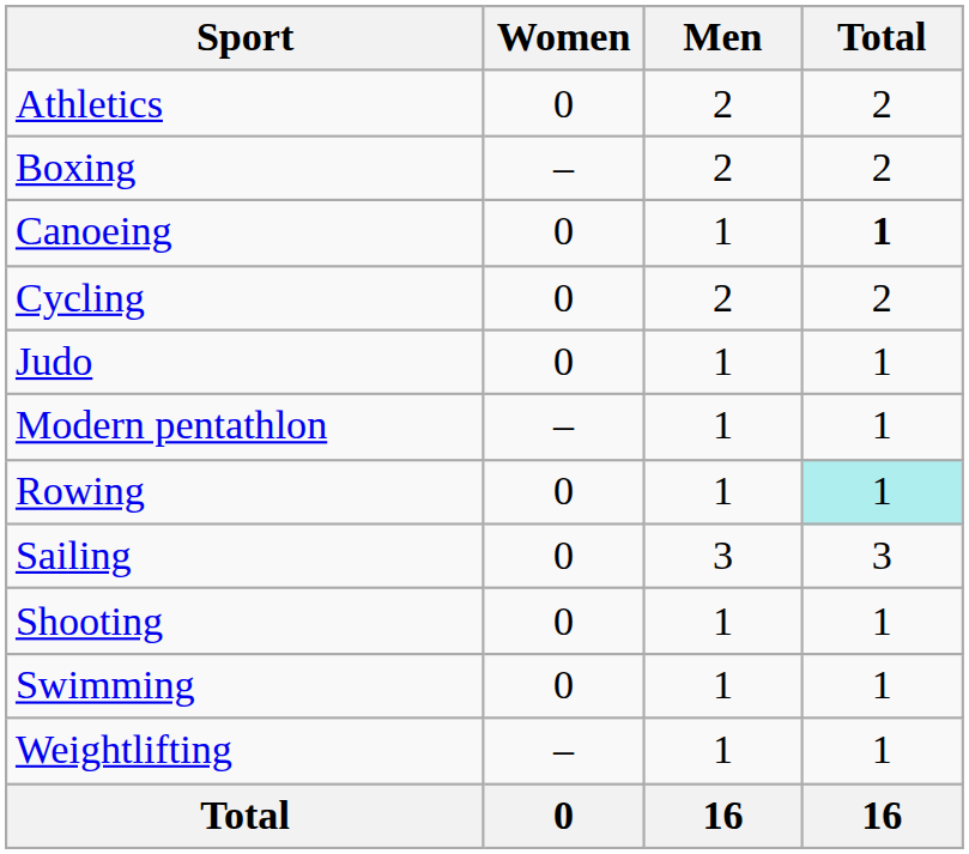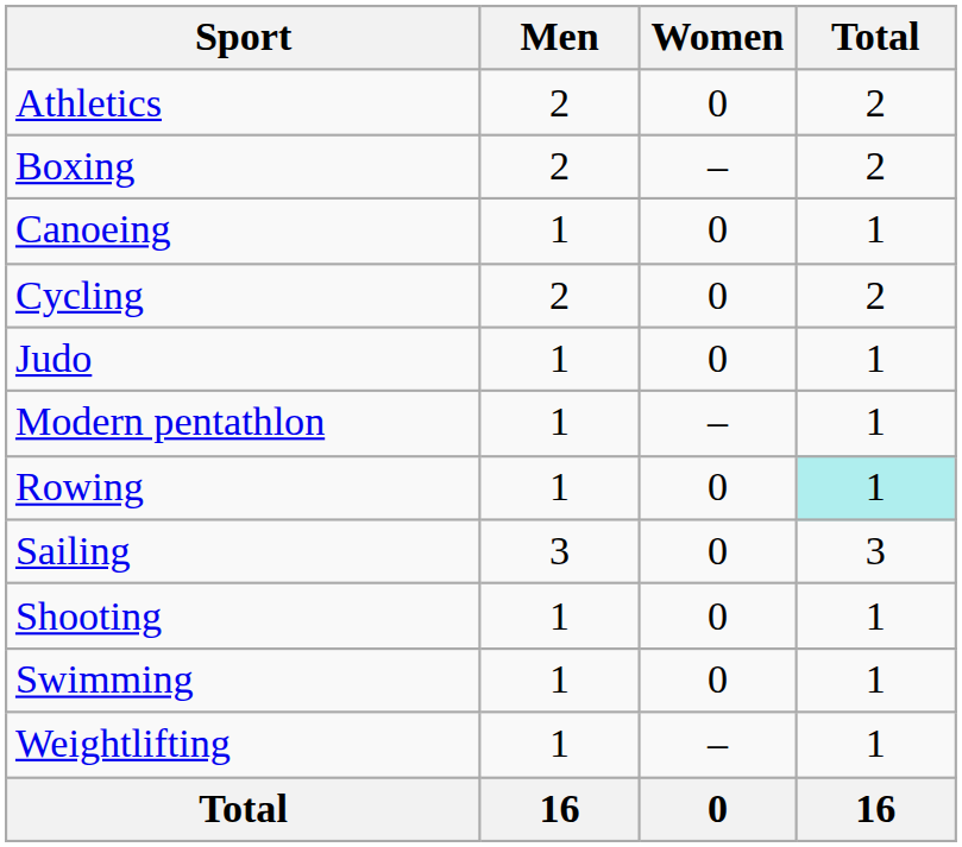columns swapped: Men <-> Women
Canoeing | Total: bold -> normal
